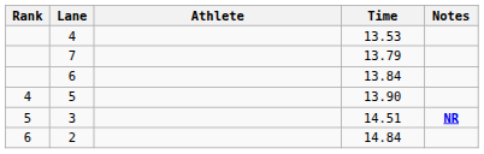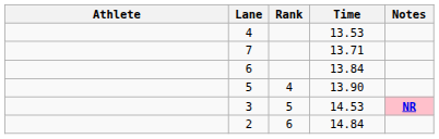columns swapped: Rank <-> Athlete
7 | Time: 13.79 -> 13.71
3 | Time: 14.51 -> 14.53
3 | Notes: no background -> pink background
